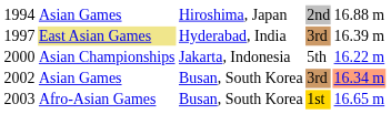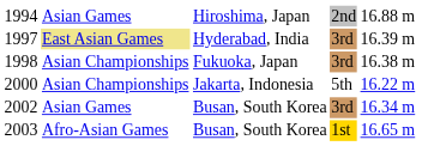+ row: 1998 | Asian Championships | Fukuoka, Japan | 3rd | 16.38 m
2002 | column 5: lightsalmon background -> no background
